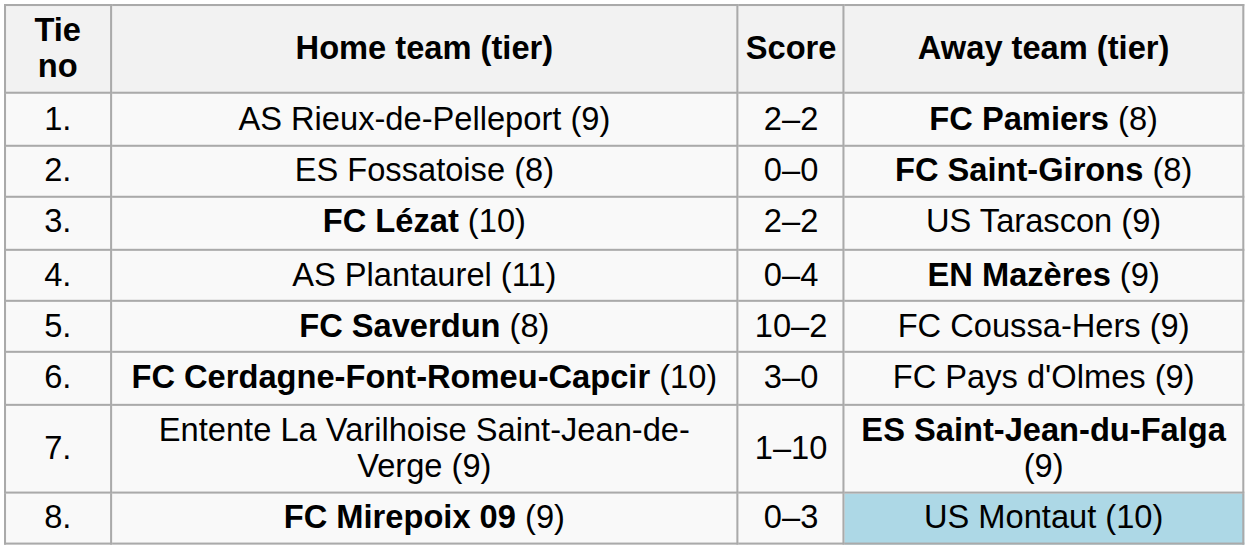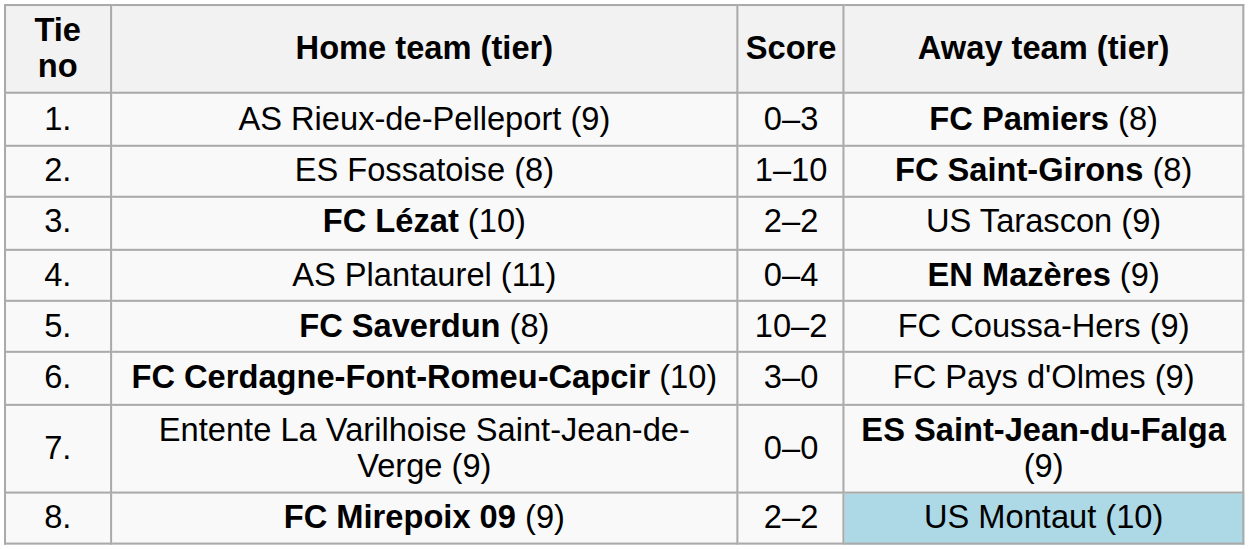AS Rieux-de-Pelleport (9) | Score: 2–2 -> 0–3
ES Fossatoise (8) | Score: 0–0 -> 1–10
Entente La Varilhoise Saint-Jean-de-Verge (9) | Score: 1–10 -> 0–0
FC Mirepoix 09 (9) | Score: 0–3 -> 2–2
